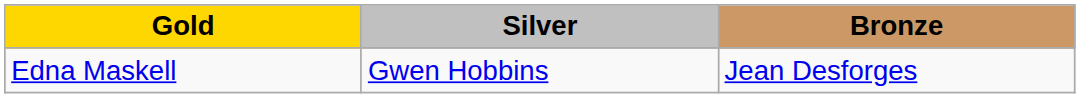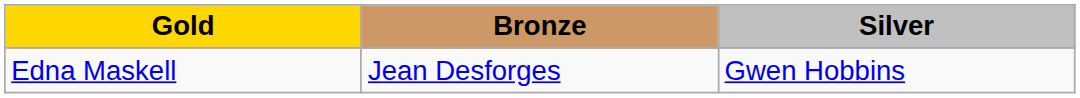columns swapped: Silver <-> Bronze
